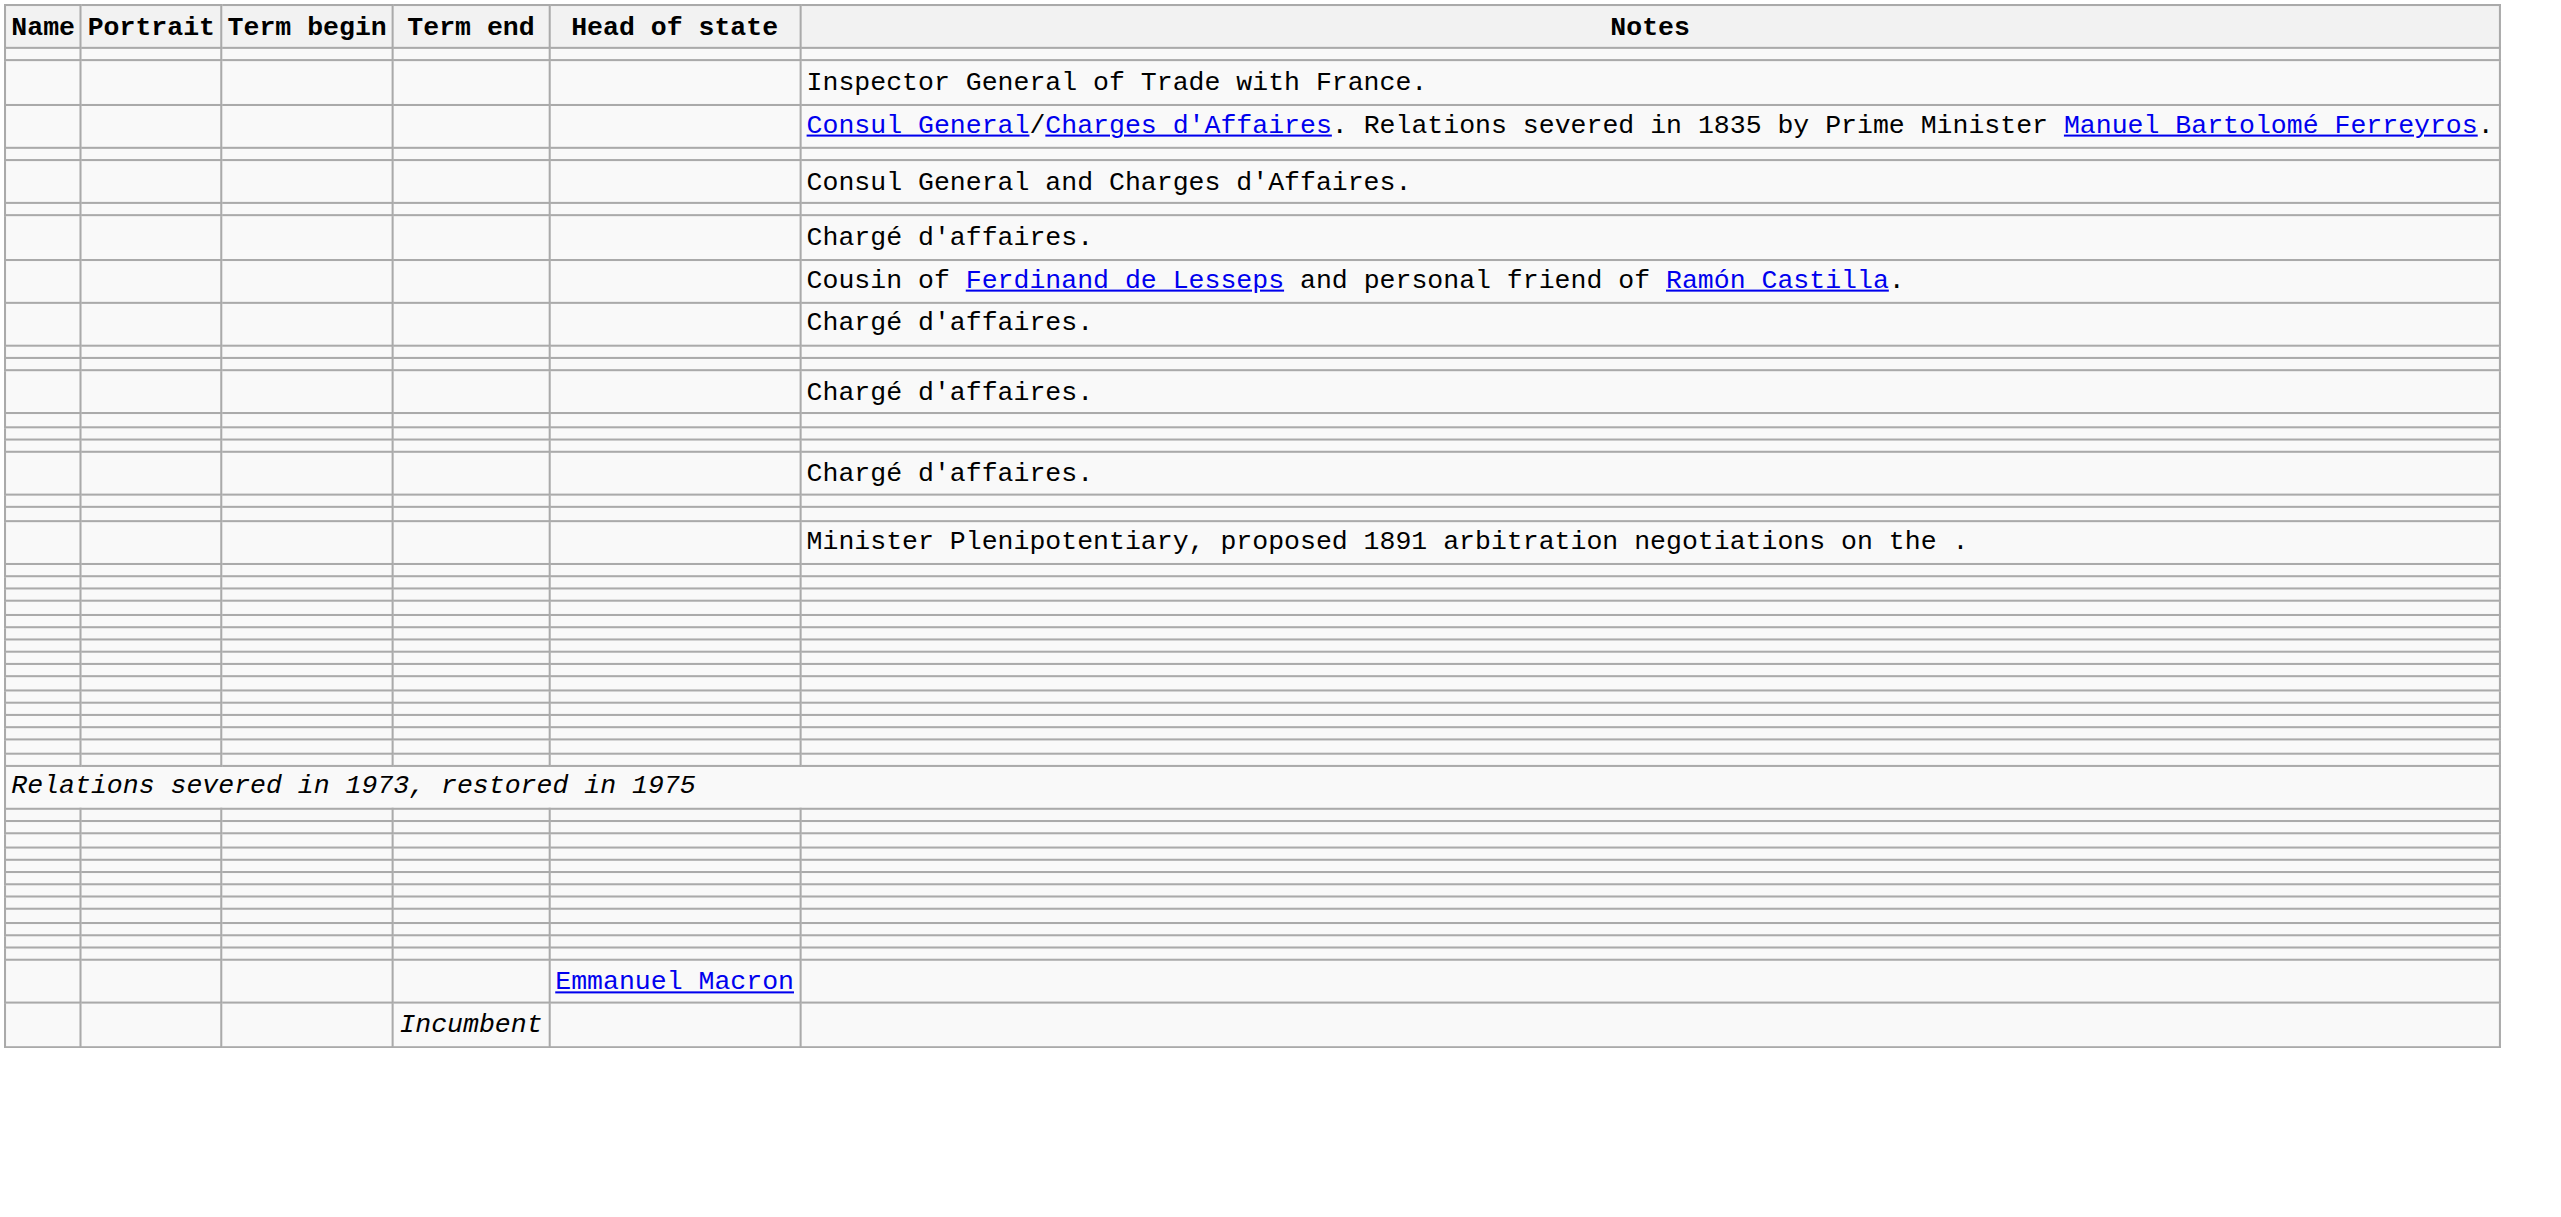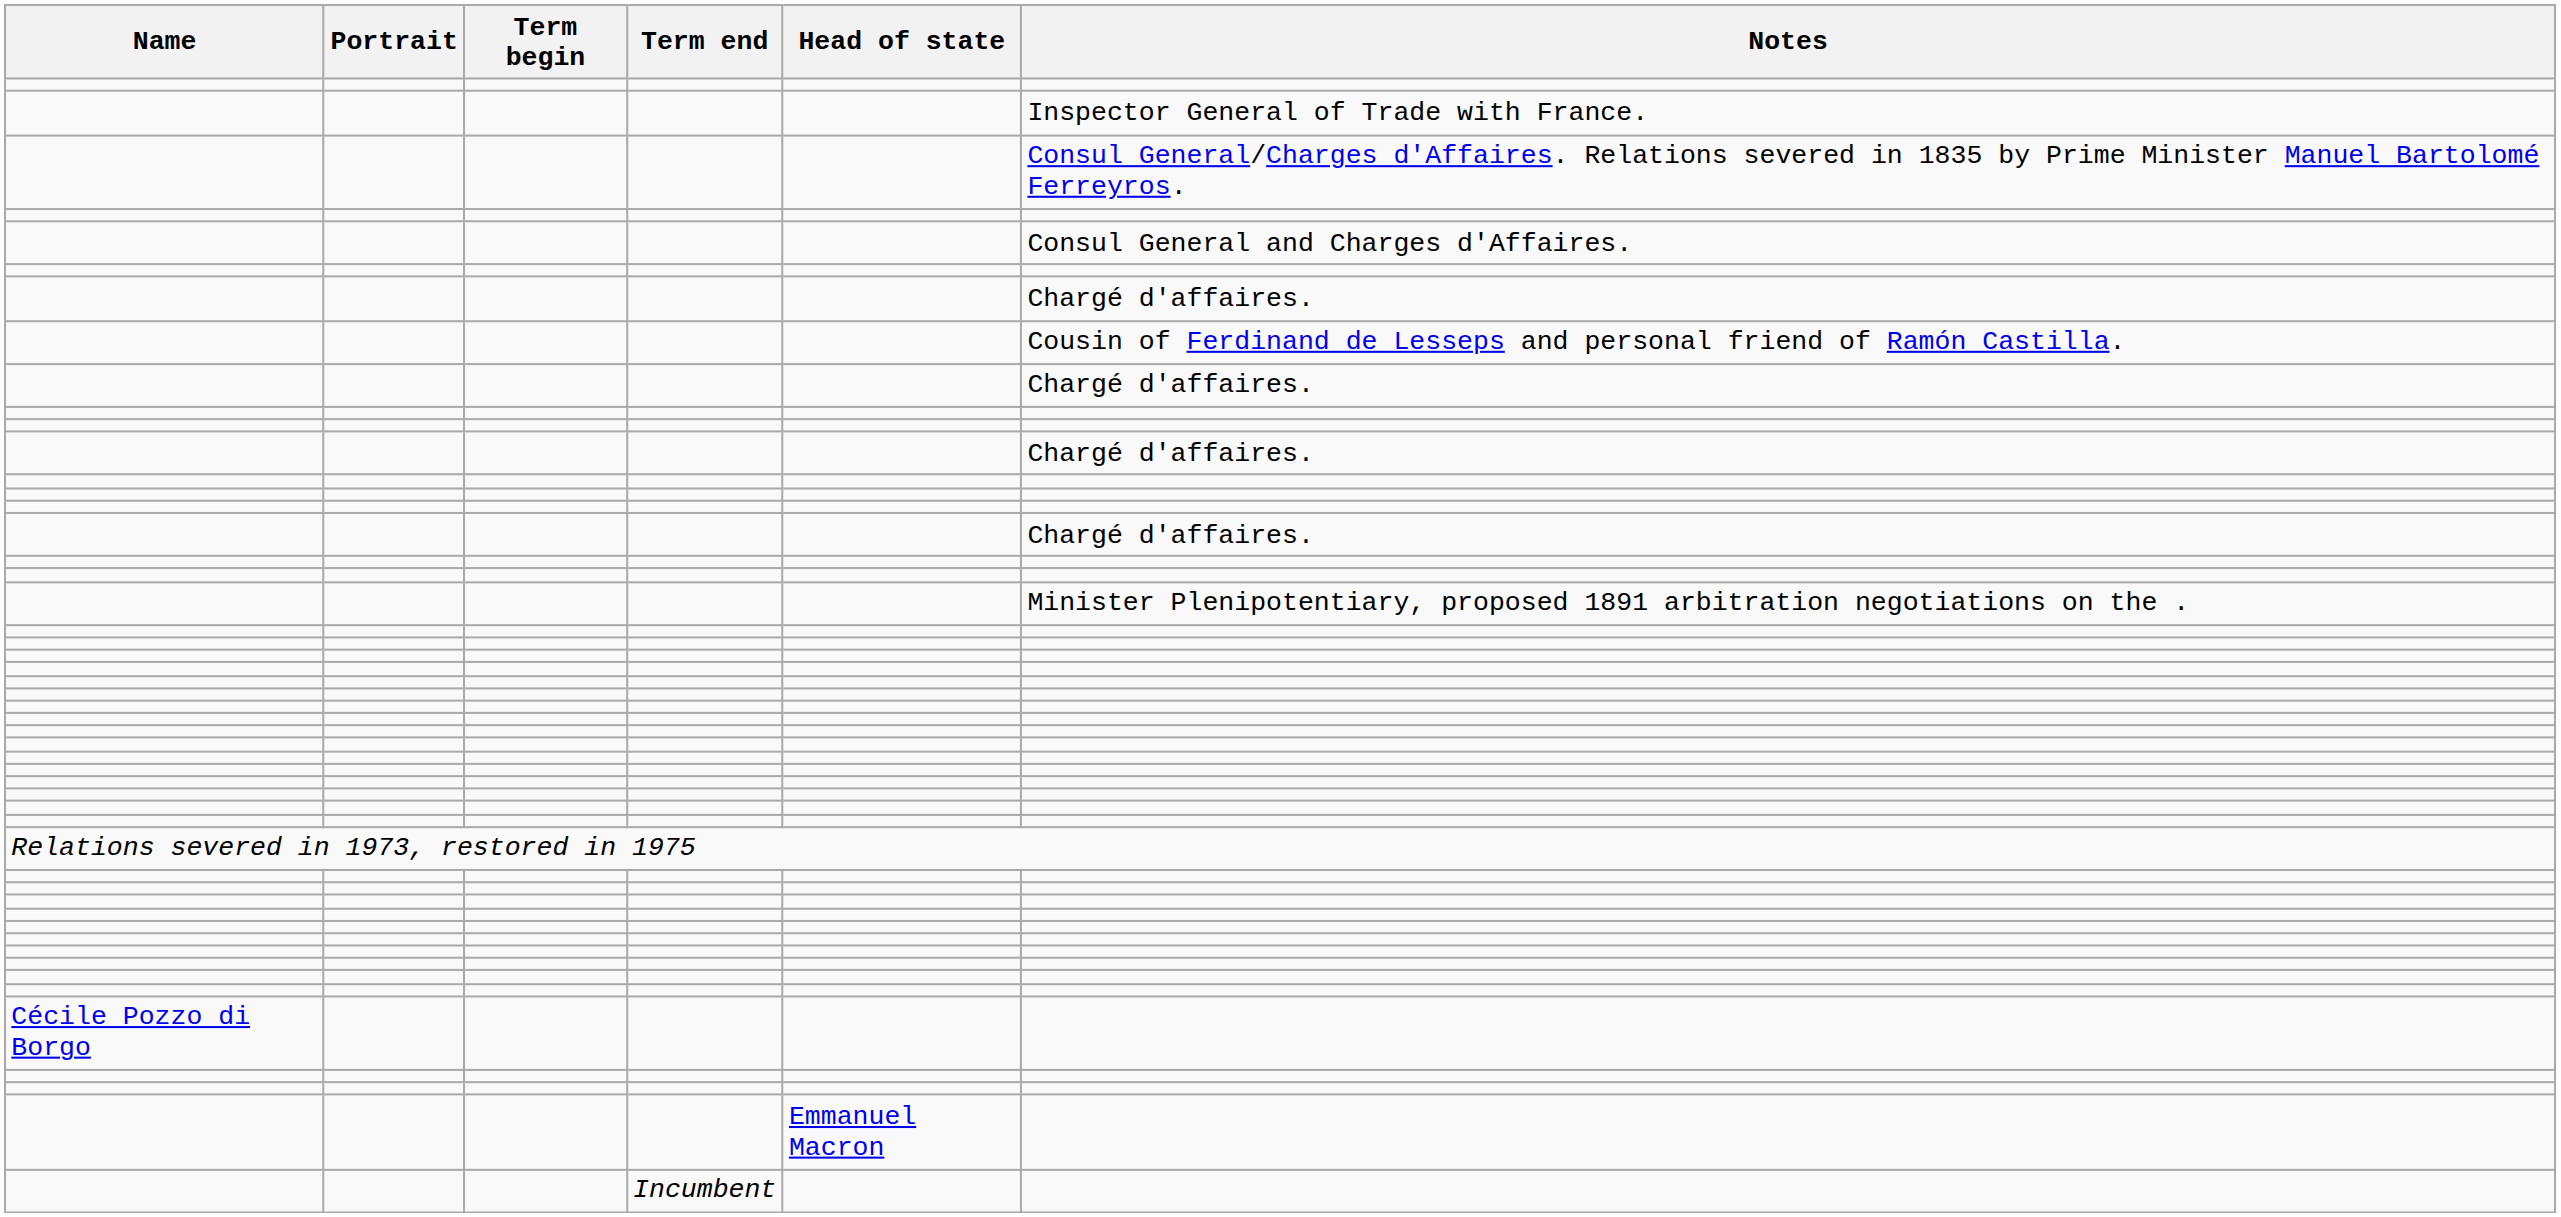+ row: Cécile Pozzo di Borgo
